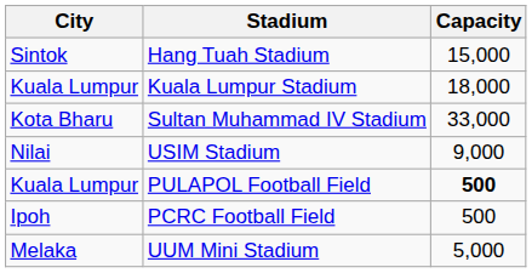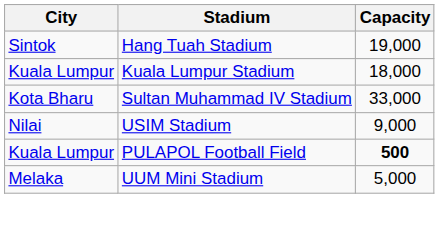Hang Tuah Stadium | Capacity: 15,000 -> 19,000
- row: Ipoh | PCRC Football Field | 500
